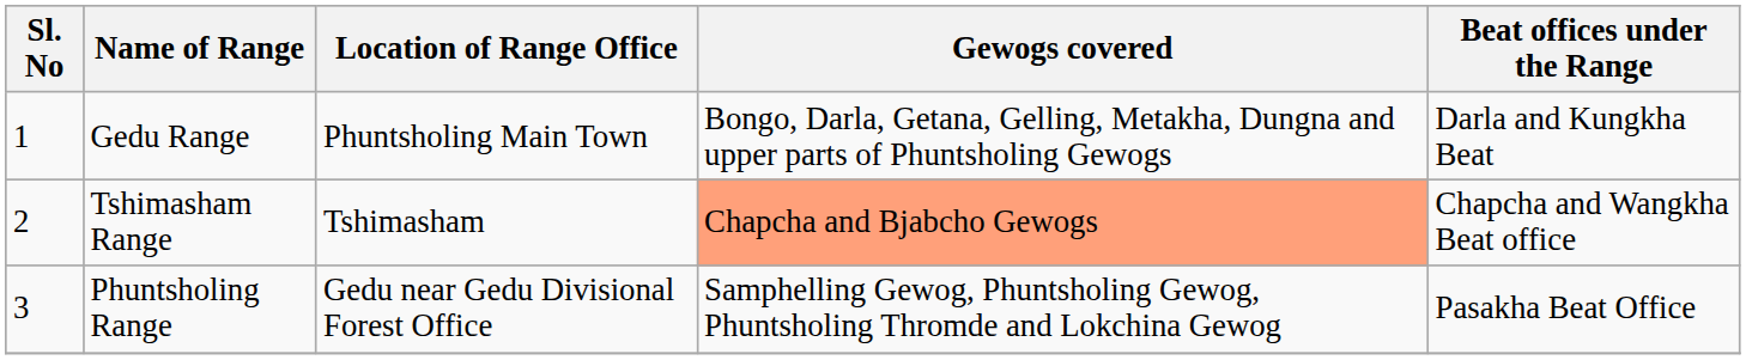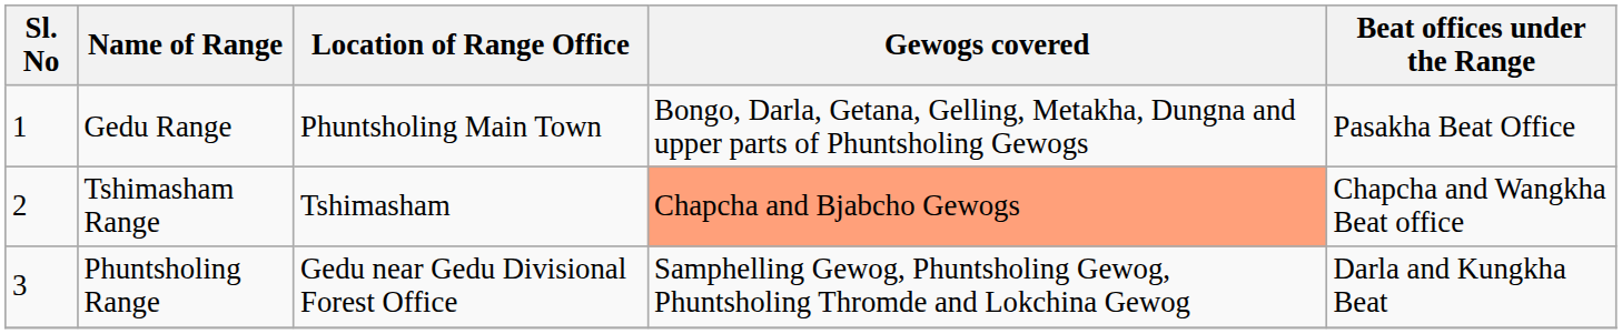Gedu Range | Beat offices under the Range: Darla and Kungkha Beat -> Pasakha Beat Office
Phuntsholing Range | Beat offices under the Range: Pasakha Beat Office -> Darla and Kungkha Beat
